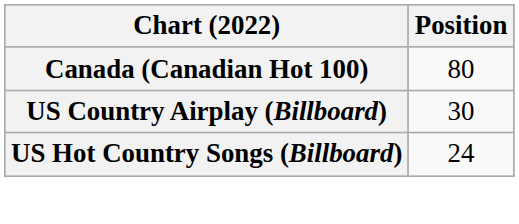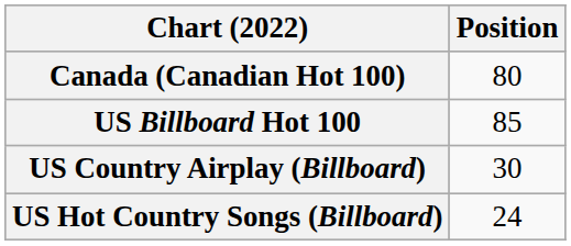+ row: US Billboard Hot 100 | 85
